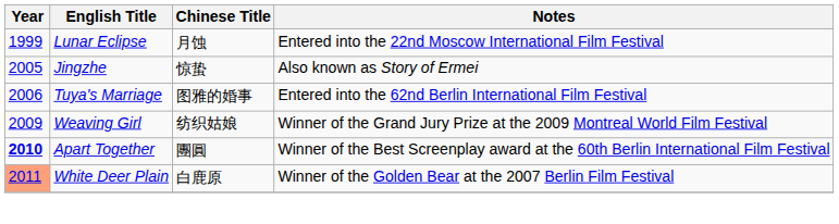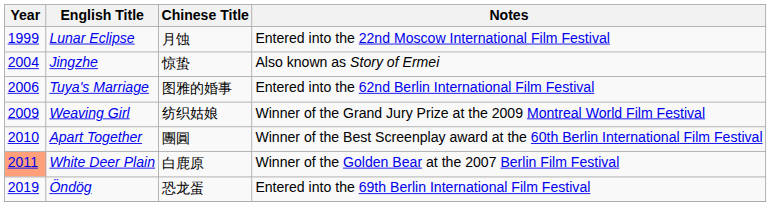Jingzhe | Year: 2005 -> 2004
Apart Together | Year: bold -> normal
+ row: 2019 | Öndög | 恐龙蛋 | Entered into the 69th Berlin International Film Festival
